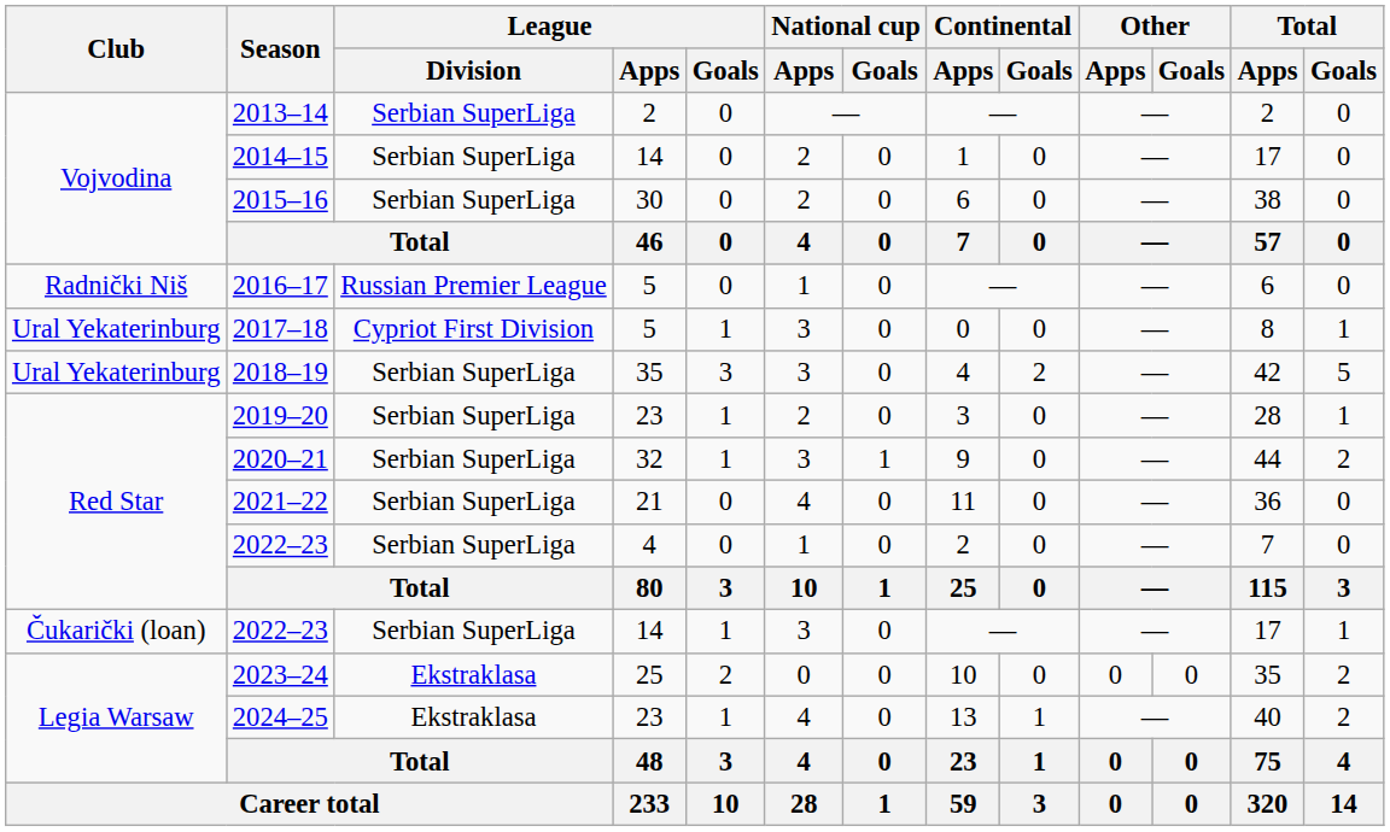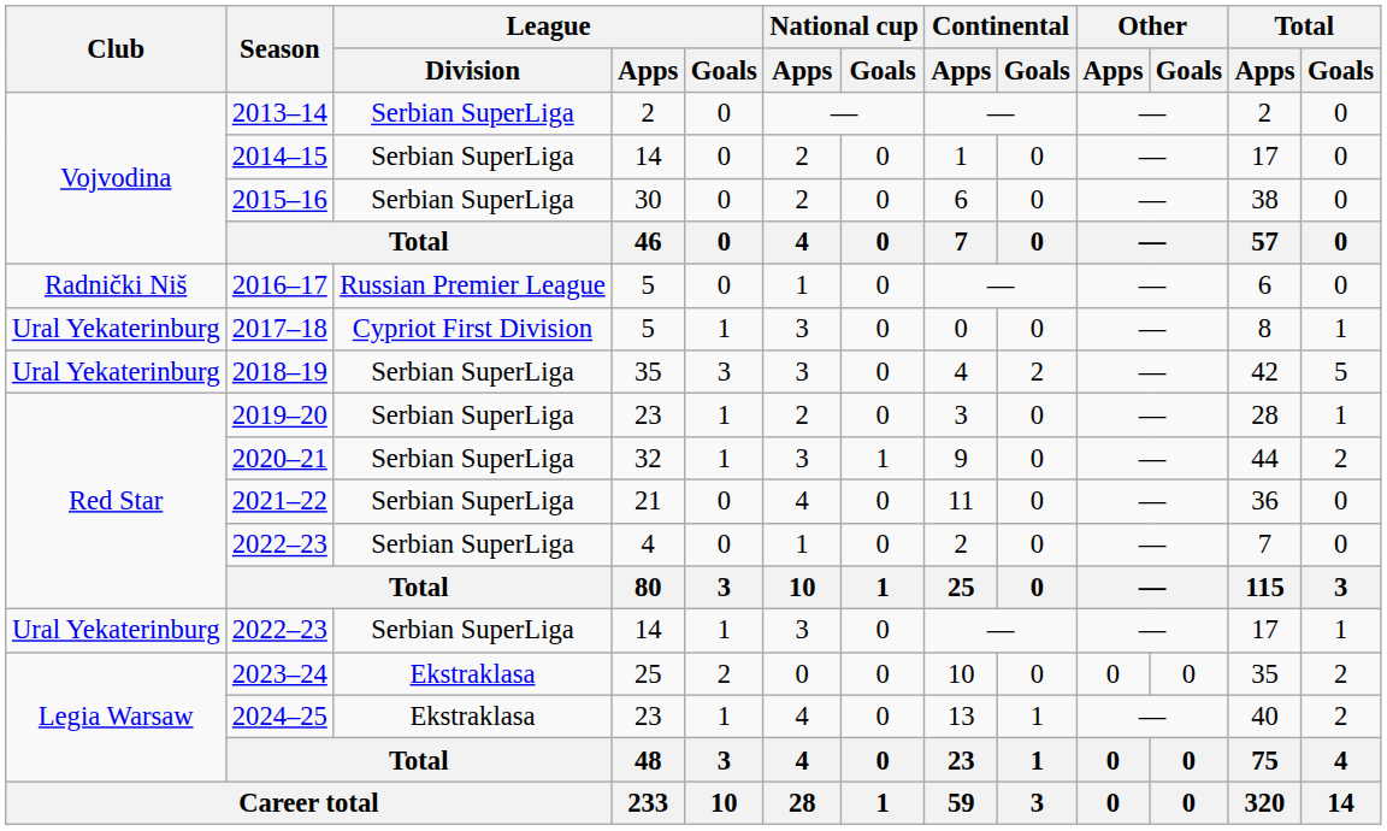2022–23 / 14 | Club: Čukarički (loan) -> Ural Yekaterinburg
